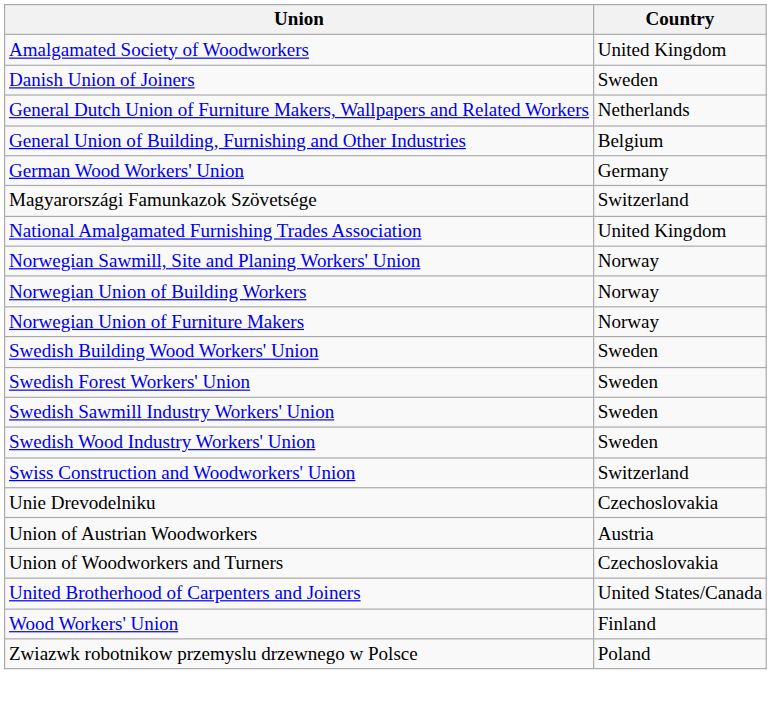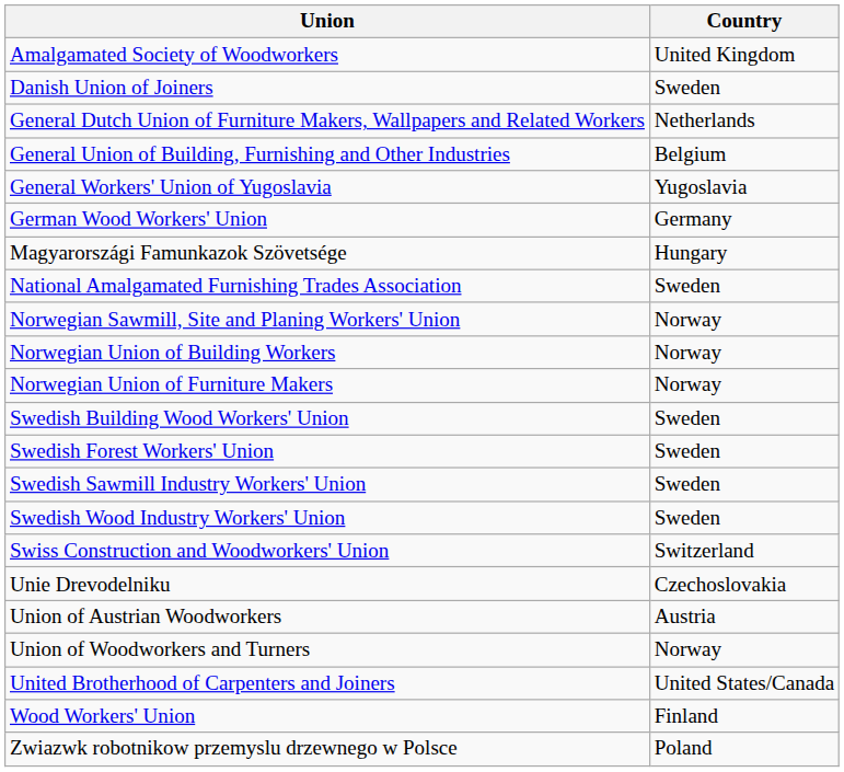+ row: General Workers' Union of Yugoslavia | Yugoslavia
Magyarországi Famunkazok Szövetsége | Country: Switzerland -> Hungary
National Amalgamated Furnishing Trades Association | Country: United Kingdom -> Sweden
Union of Woodworkers and Turners | Country: Czechoslovakia -> Norway
